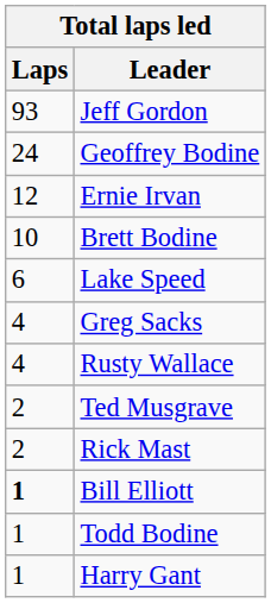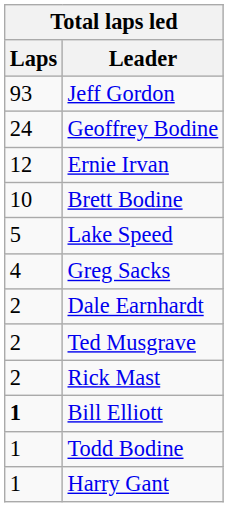Lake Speed | Laps: 6 -> 5
- row: 4 | Rusty Wallace
+ row: 2 | Dale Earnhardt
